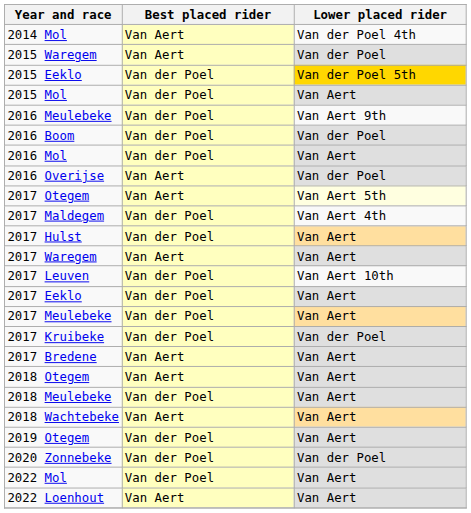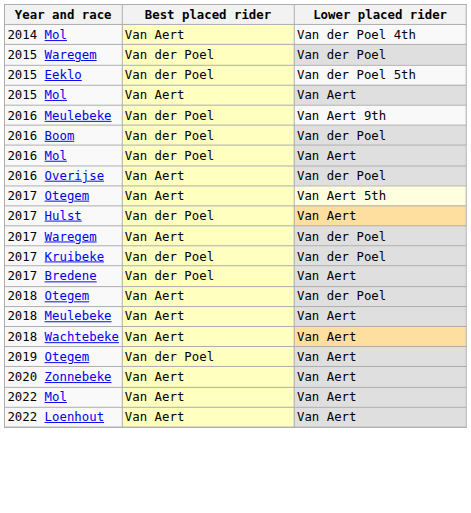2015 Waregem | Best placed rider: Van Aert -> Van der Poel
2015 Eeklo | Lower placed rider: gold background -> no background
2015 Mol | Best placed rider: Van der Poel -> Van Aert
- row: 2017 Maldegem | Van der Poel | Van Aert 4th
2017 Waregem | Lower placed rider: Van Aert -> Van der Poel
- row: 2017 Leuven | Van der Poel | Van Aert 10th
- row: 2017 Eeklo | Van der Poel | Van Aert
- row: 2017 Meulebeke | Van der Poel | Van Aert
2017 Bredene | Best placed rider: Van Aert -> Van der Poel
2018 Otegem | Lower placed rider: Van Aert -> Van der Poel
2018 Meulebeke | Best placed rider: Van der Poel -> Van Aert
2020 Zonnebeke | Best placed rider: Van der Poel -> Van Aert
2020 Zonnebeke | Lower placed rider: Van der Poel -> Van Aert
2022 Mol | Best placed rider: Van der Poel -> Van Aert
